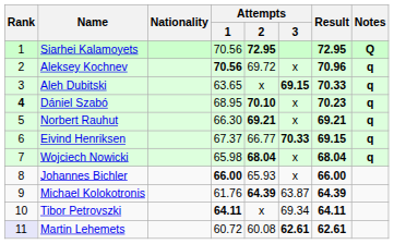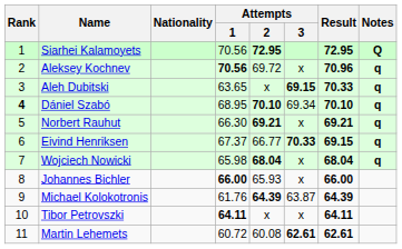Dániel Szabó | Attempts / 3: x -> 69.34
Dániel Szabó | Result: 70.23 -> 70.10
Tibor Petrovszki | Attempts / 3: 69.34 -> x
Martin Lehemets | Rank: lavender background -> no background
